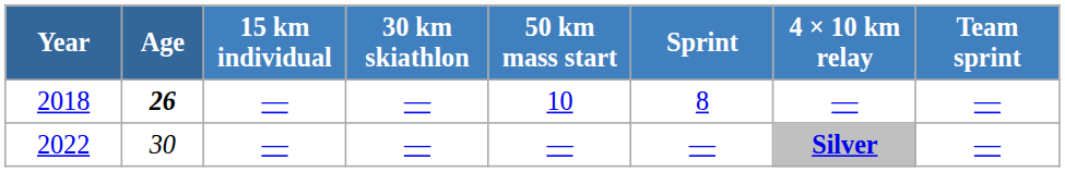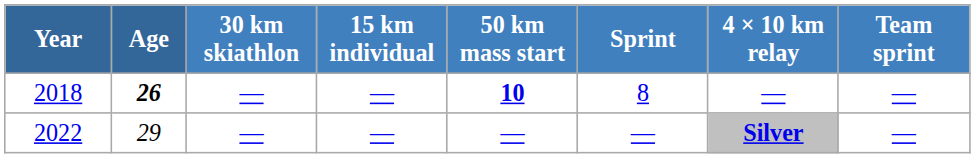columns swapped: 15 km individual <-> 30 km skiathlon
2018 | 50 km mass start: normal -> bold
2022 | Age: 30 -> 29
